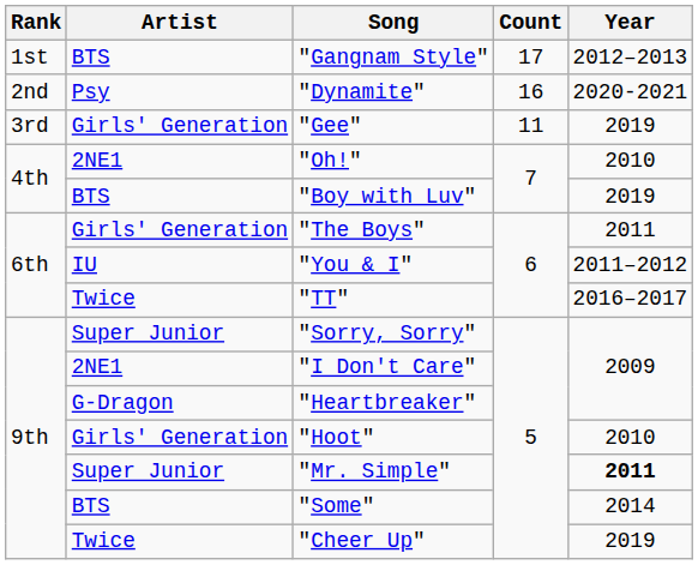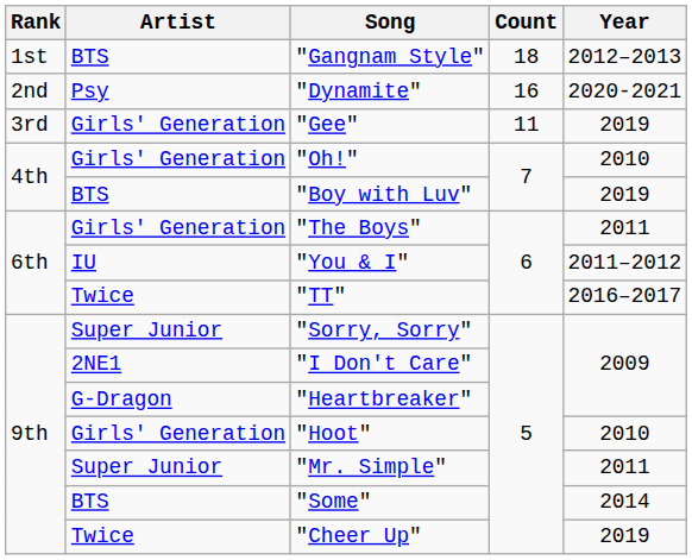"Gangnam Style" | Count: 17 -> 18
"Oh!" | Artist: 2NE1 -> Girls' Generation
"Mr. Simple" | Year: bold -> normal
